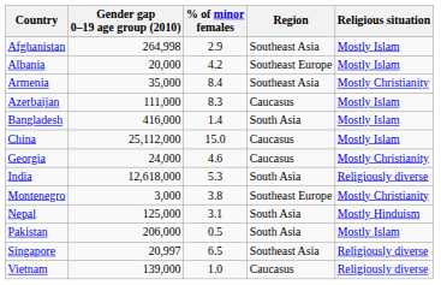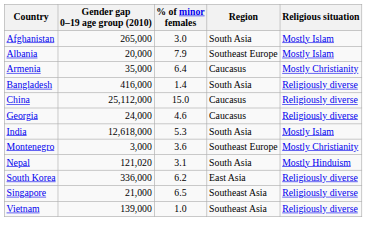Afghanistan | Gender gap 0–19 age group (2010): 264,998 -> 265,000
Afghanistan | % of minor females: 2.9 -> 3.0
Afghanistan | Region: Southeast Asia -> South Asia
Albania | % of minor females: 4.2 -> 7.9
Armenia | % of minor females: 8.4 -> 6.4
Armenia | Region: Southeast Asia -> Caucasus
- row: Azerbaijan | 111,000 | 8.3 | Caucasus | Mostly Islam
Bangladesh | Religious situation: Mostly Islam -> Religiously diverse
China | Religious situation: Mostly Islam -> Religiously diverse
Georgia | Religious situation: Mostly Christianity -> Religiously diverse
India | Religious situation: Religiously diverse -> Mostly Islam
Montenegro | % of minor females: 3.8 -> 3.6
Nepal | Gender gap 0–19 age group (2010): 125,000 -> 121,020
- row: Pakistan | 206,000 | 0.5 | South Asia | Mostly Islam
+ row: South Korea | 336,000 | 6.2 | East Asia | Religiously diverse
Singapore | Gender gap 0–19 age group (2010): 20,997 -> 21,000
Vietnam | Region: Caucasus -> Southeast Asia
